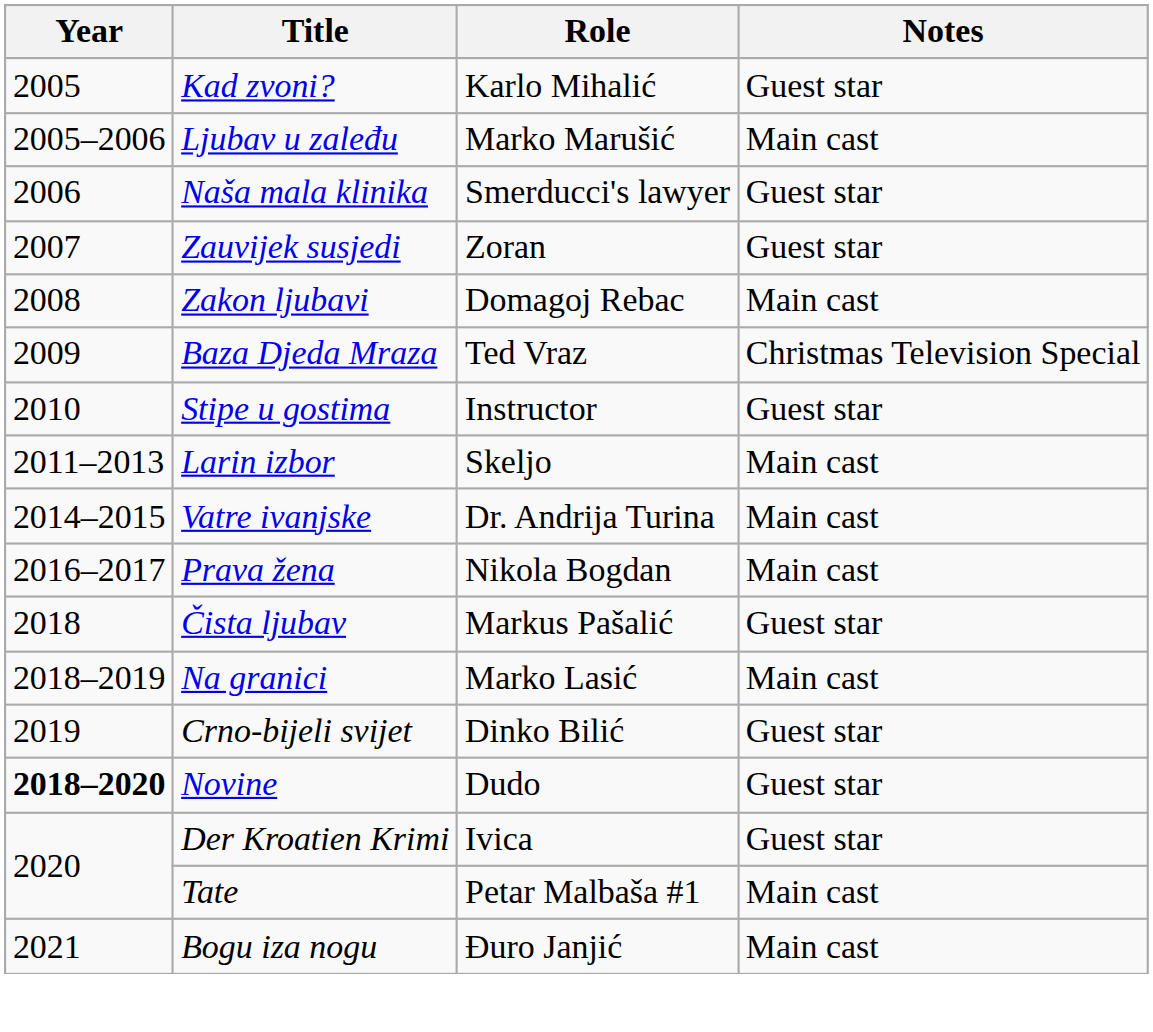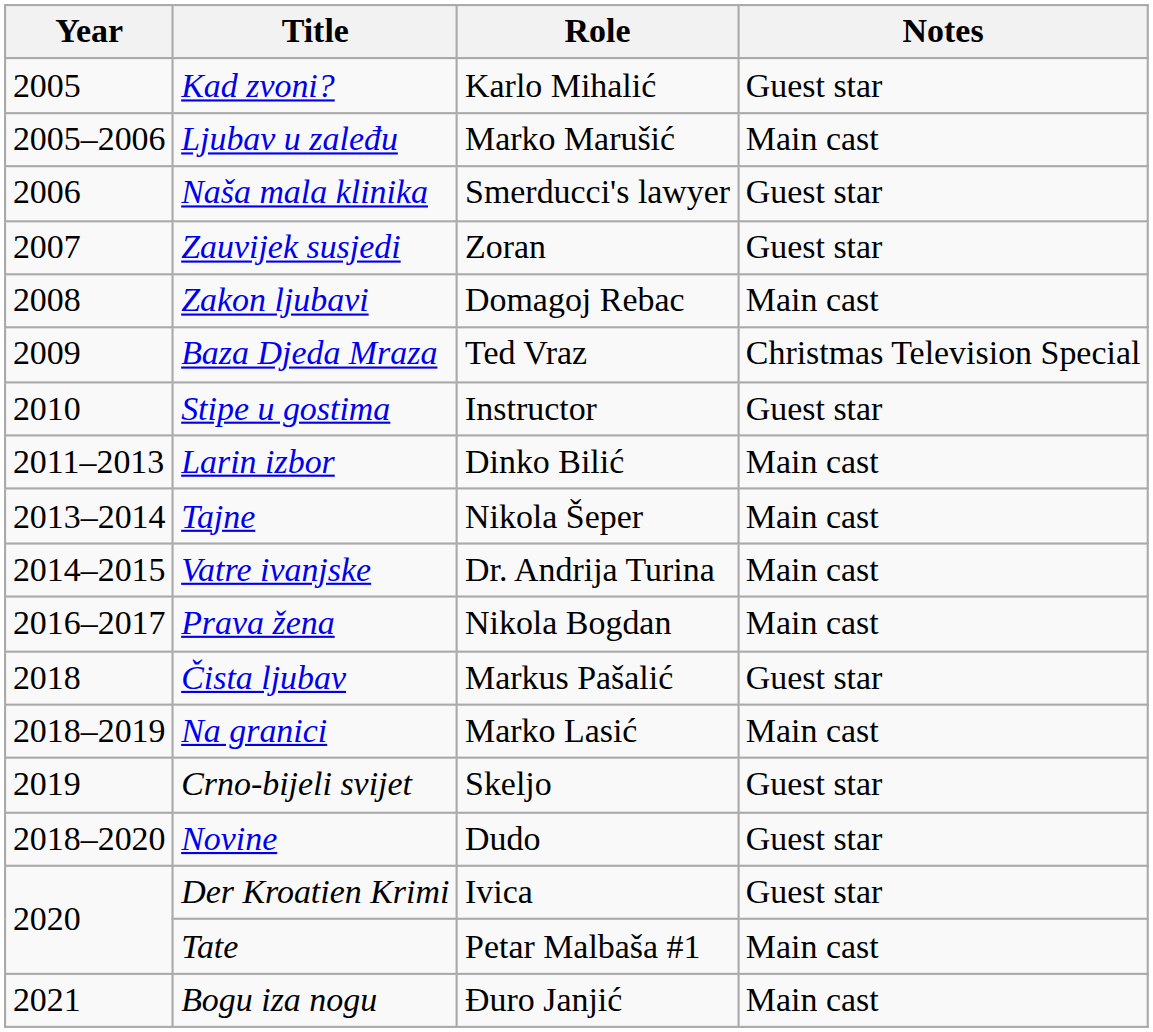Larin izbor | Role: Skeljo -> Dinko Bilić
+ row: 2013–2014 | Tajne | Nikola Šeper | Main cast
Crno-bijeli svijet | Role: Dinko Bilić -> Skeljo
Novine | Year: bold -> normal
